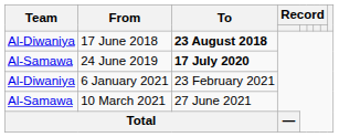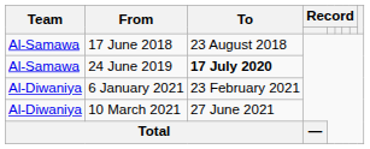17 June 2018 | Team: Al-Diwaniya -> Al-Samawa
17 June 2018 | To: bold -> normal
10 March 2021 | Team: Al-Samawa -> Al-Diwaniya
